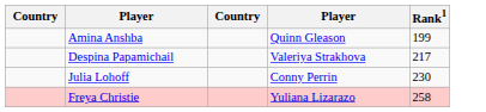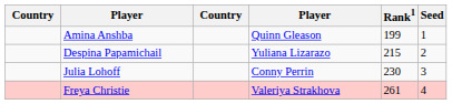+ column: Seed | 1 | 2 | 3 | 4
Despina Papamichail | column 4: Valeriya Strakhova -> Yuliana Lizarazo
Despina Papamichail | Rank1: 217 -> 215
Freya Christie | column 4: Yuliana Lizarazo -> Valeriya Strakhova
Freya Christie | Rank1: 258 -> 261
